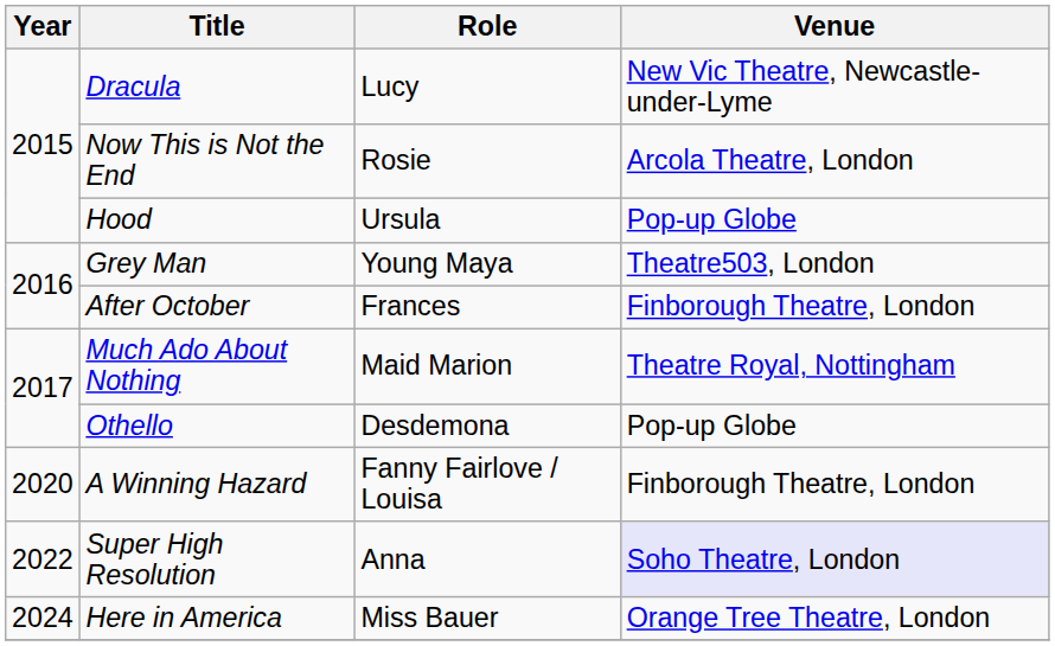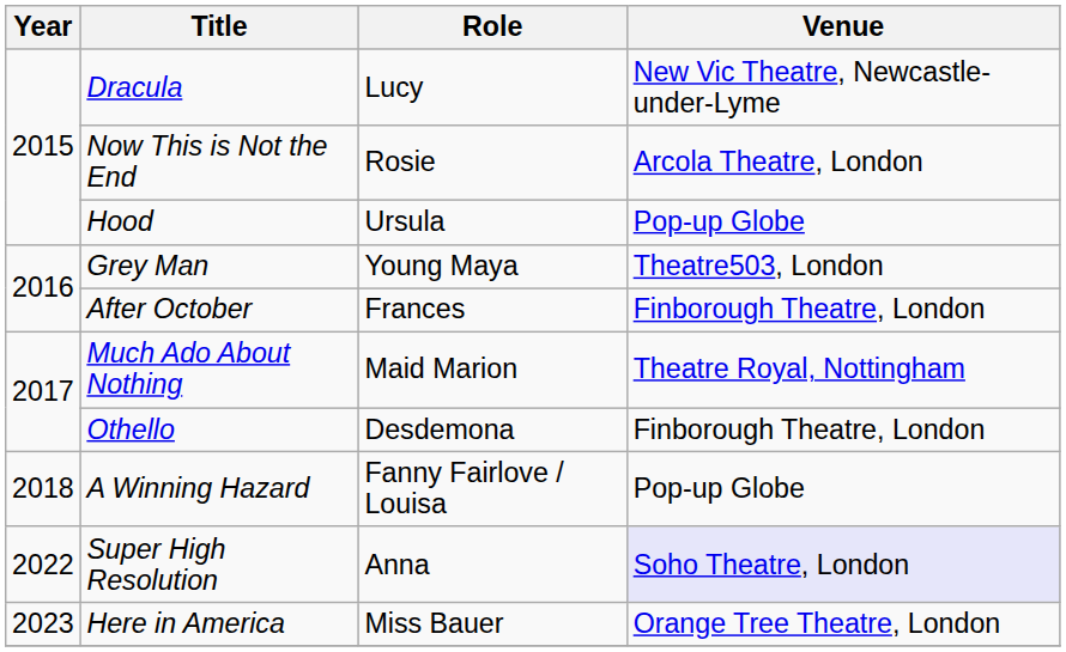Othello | Venue: Pop-up Globe -> Finborough Theatre, London
A Winning Hazard | Year: 2020 -> 2018
A Winning Hazard | Venue: Finborough Theatre, London -> Pop-up Globe
Here in America | Year: 2024 -> 2023
